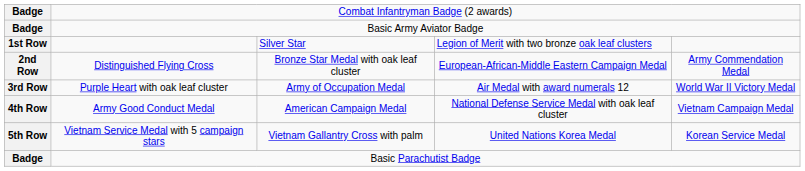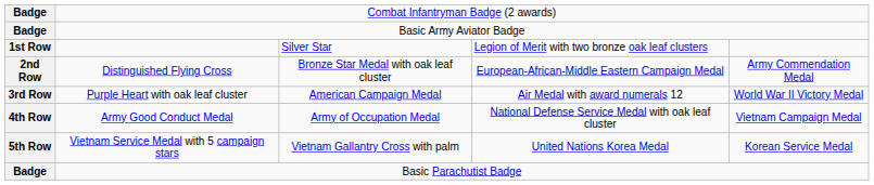Purple Heart with oak leaf cluster | column 3: Army of Occupation Medal -> American Campaign Medal
Army Good Conduct Medal | column 3: American Campaign Medal -> Army of Occupation Medal
